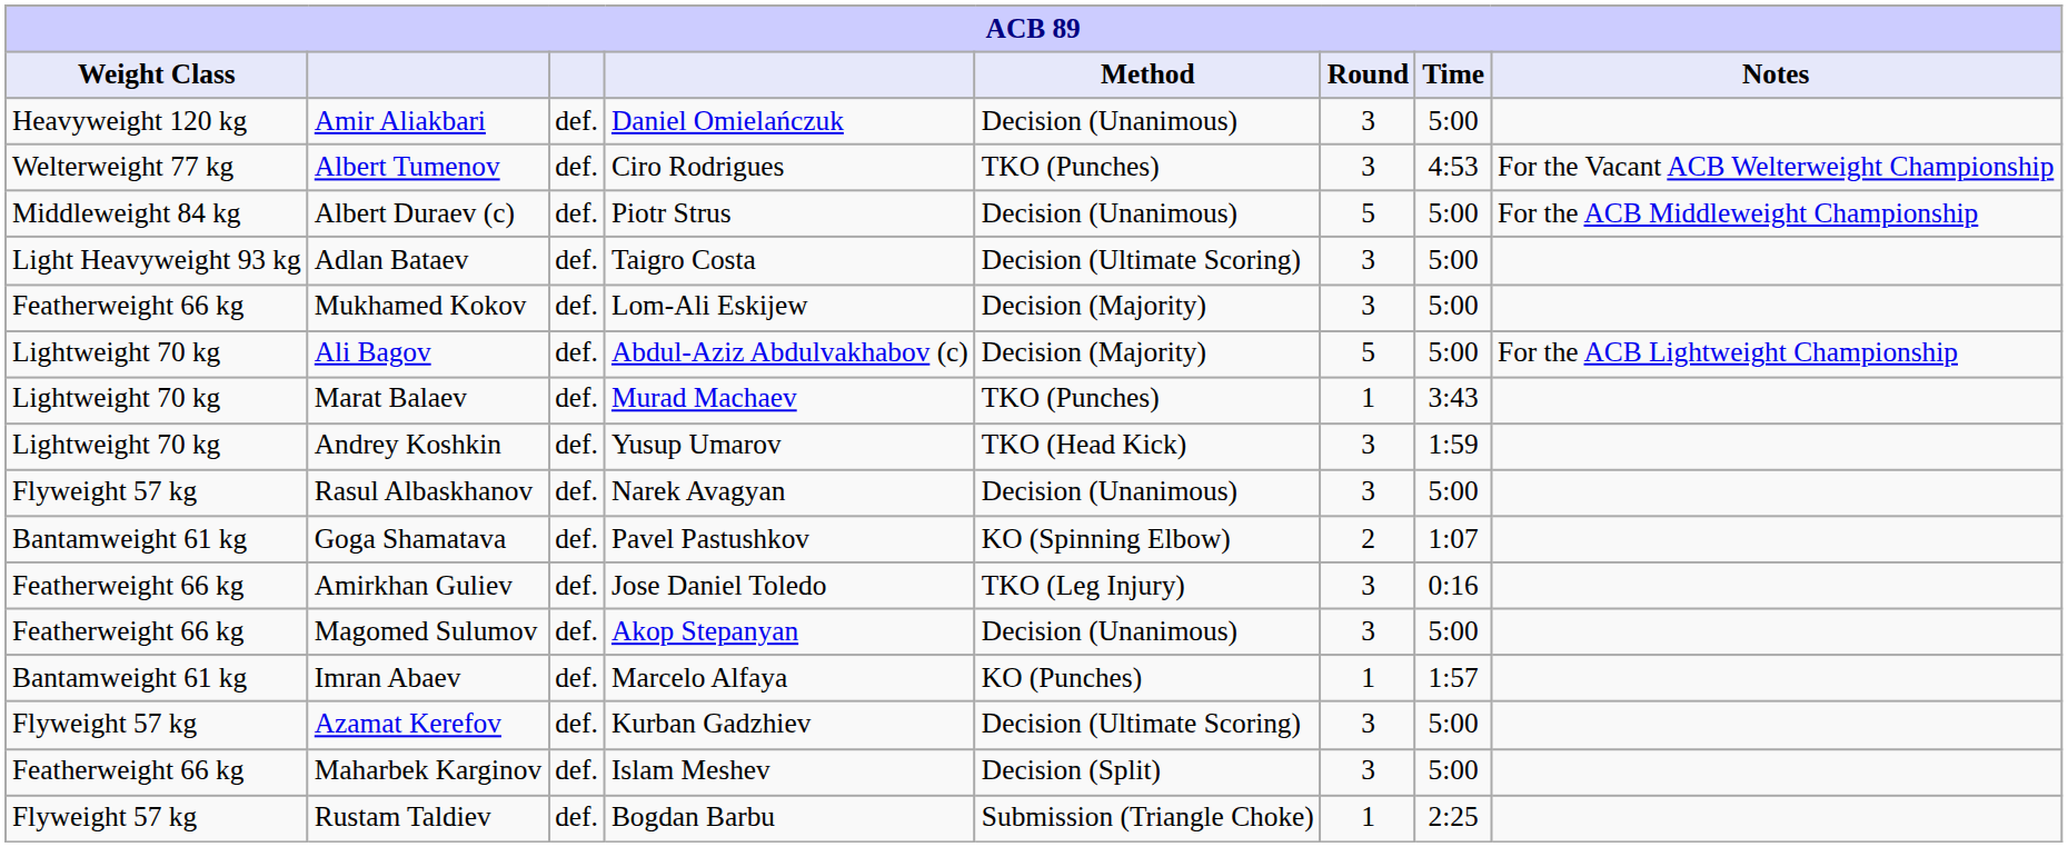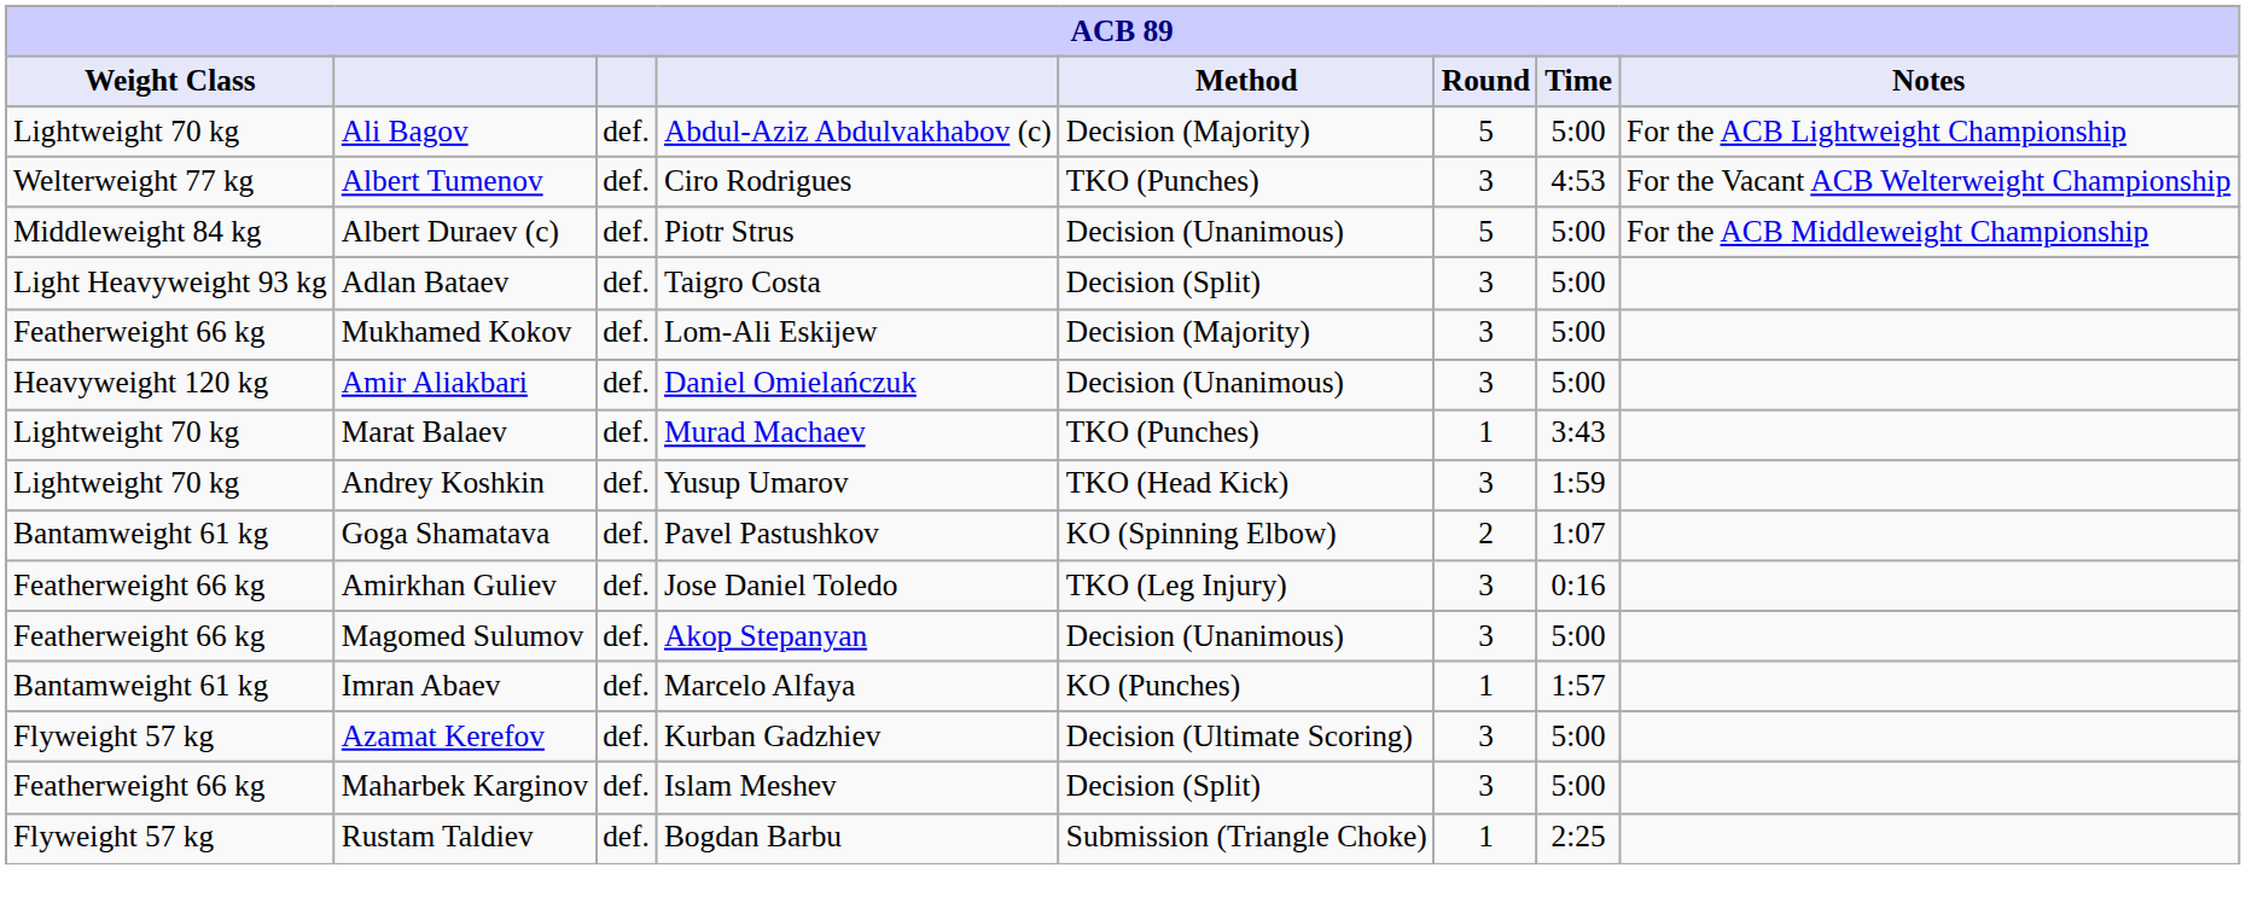rows swapped: Ali Bagov <-> Amir Aliakbari
Adlan Bataev | Method: Decision (Ultimate Scoring) -> Decision (Split)
- row: Flyweight 57 kg | Rasul Albaskhanov | def. | Narek Avagyan | Decision (Unanimous) | 3 | 5:00
